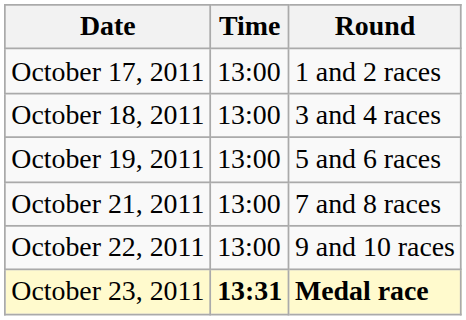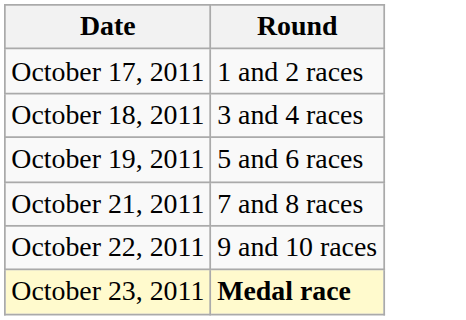- column: Time | 13:00 | 13:00 | 13:00 | 13:00 | 13:00 | 13:31
